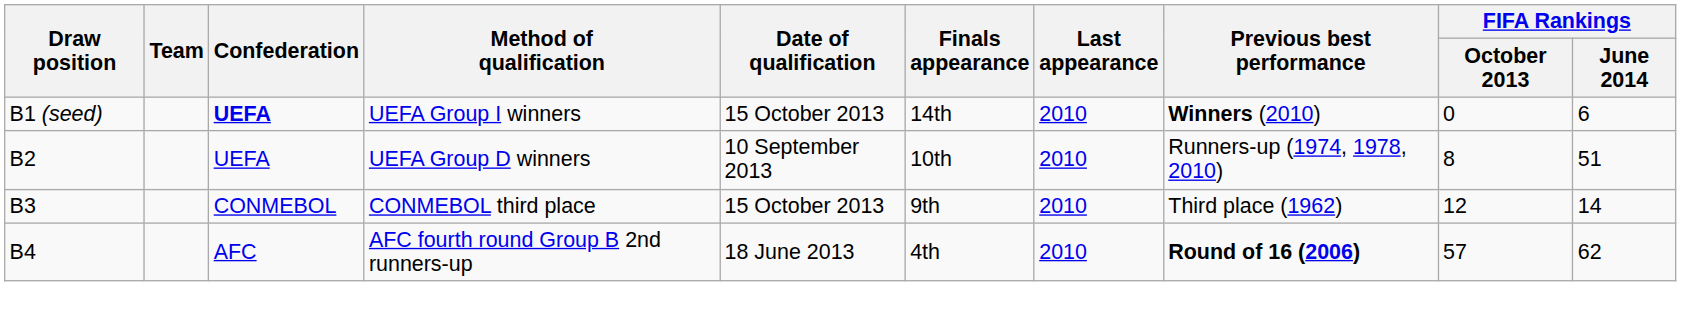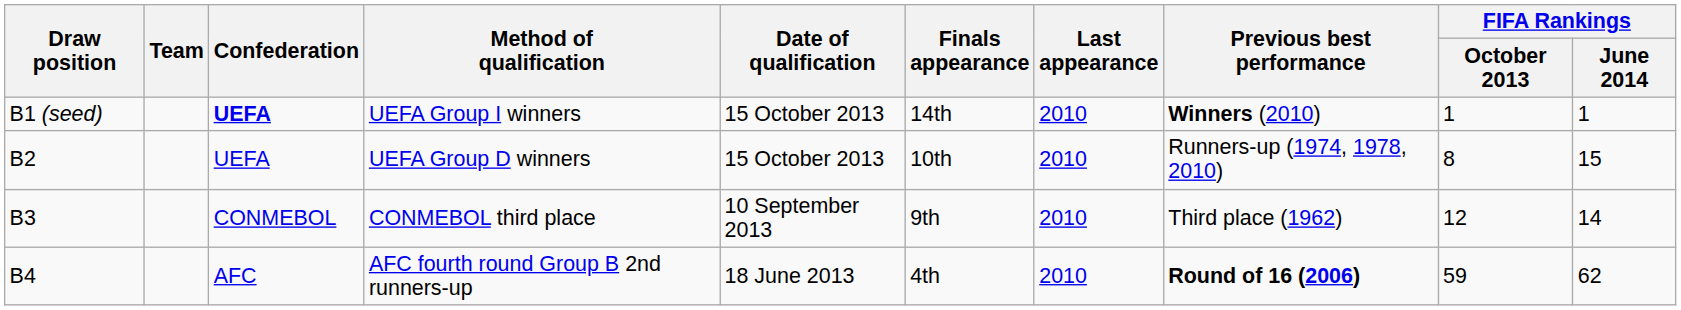UEFA Group I winners | FIFA Rankings / October 2013: 0 -> 1
UEFA Group I winners | FIFA Rankings / June 2014: 6 -> 1
UEFA Group D winners | Date of qualification: 10 September 2013 -> 15 October 2013
UEFA Group D winners | FIFA Rankings / June 2014: 51 -> 15
CONMEBOL third place | Date of qualification: 15 October 2013 -> 10 September 2013
AFC fourth round Group B 2nd runners-up | FIFA Rankings / October 2013: 57 -> 59
